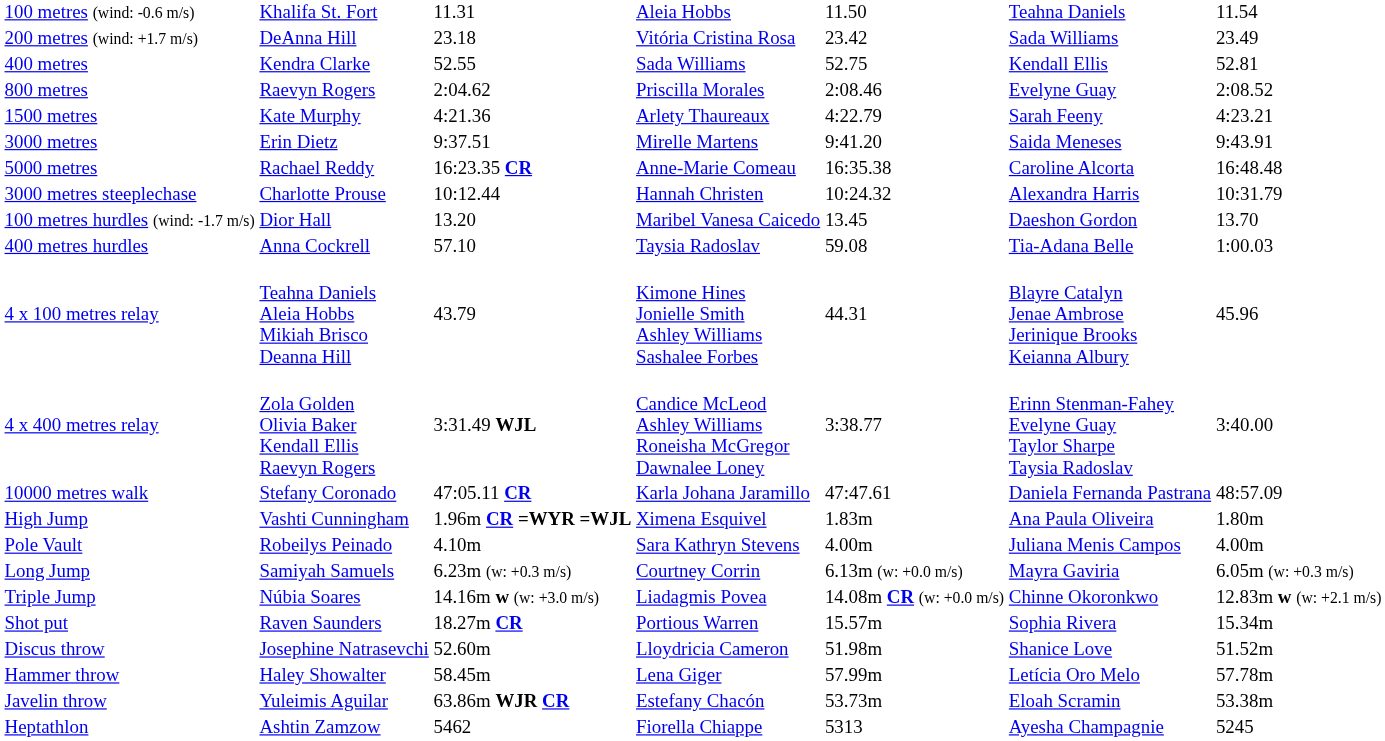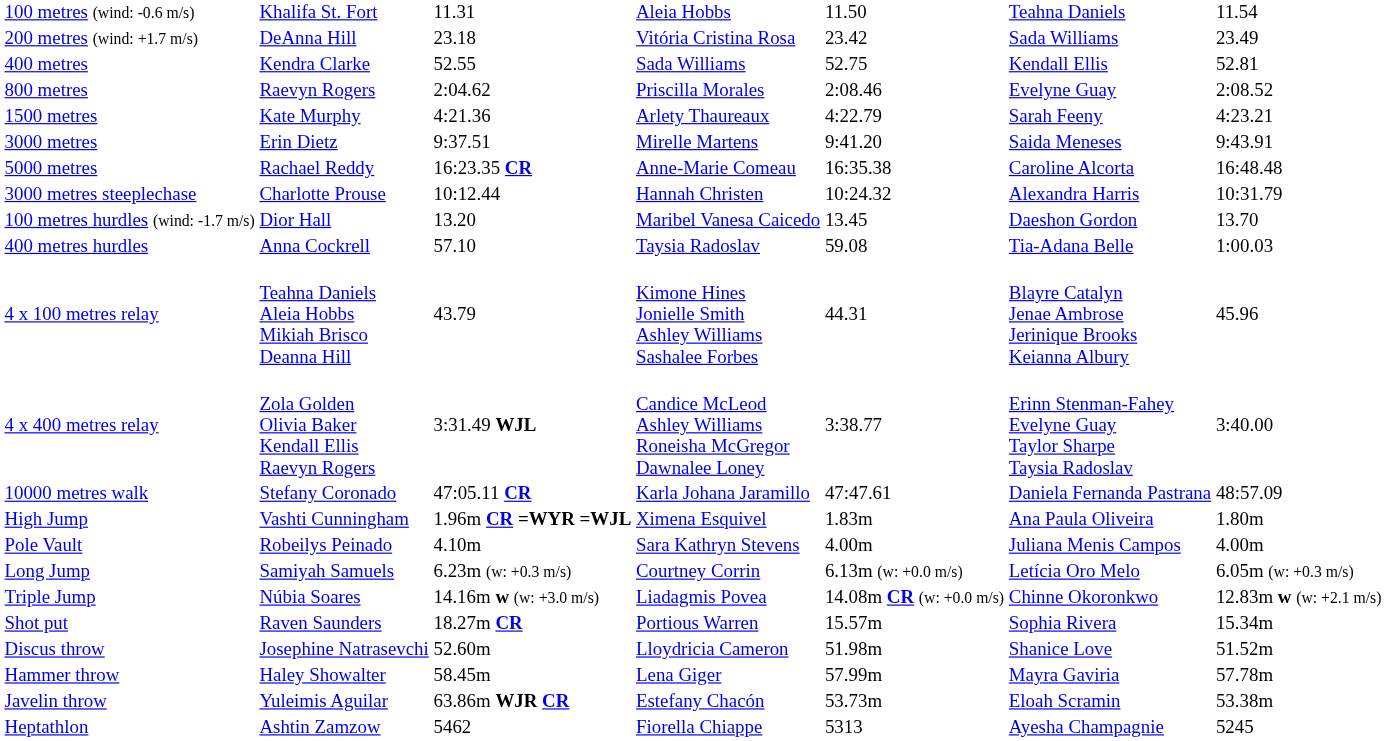Long Jump | column 6: Mayra Gaviria -> Letícia Oro Melo
Hammer throw | column 6: Letícia Oro Melo -> Mayra Gaviria
